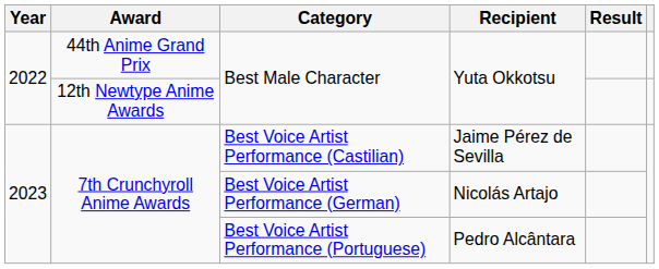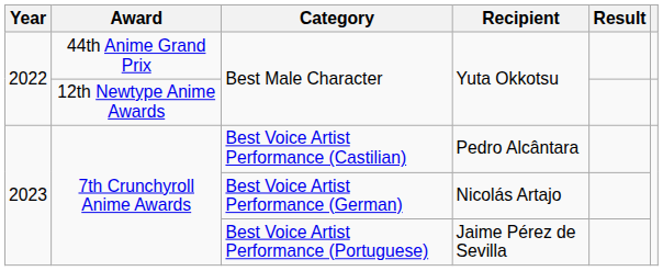Best Voice Artist Performance (Castilian) | Recipient: Jaime Pérez de Sevilla -> Pedro Alcântara
Best Voice Artist Performance (Portuguese) | Recipient: Pedro Alcântara -> Jaime Pérez de Sevilla
